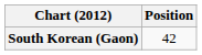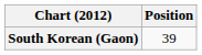South Korean (Gaon) | Position: 42 -> 39
